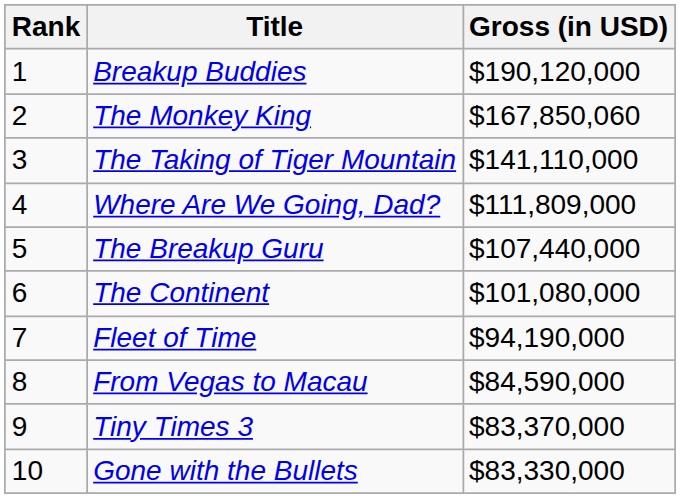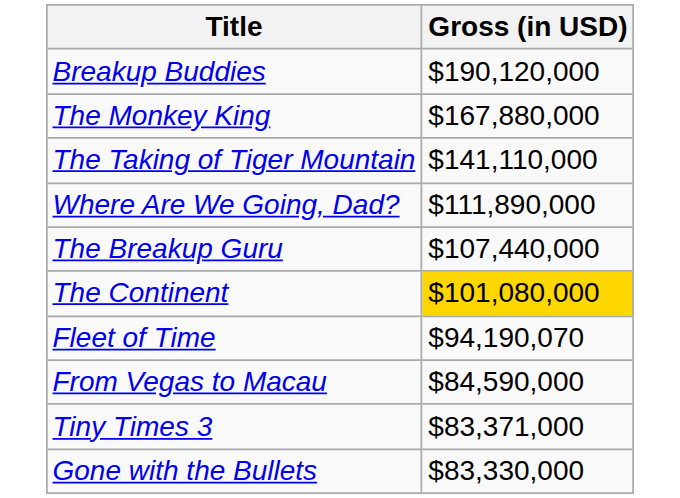- column: Rank | 1 | 2 | 3 | 4 | 5 | 6 | 7 | 8 | 9 | 10
The Monkey King | Gross (in USD): $167,850,060 -> $167,880,000
Where Are We Going, Dad? | Gross (in USD): $111,809,000 -> $111,890,000
The Continent | Gross (in USD): no background -> gold background
Fleet of Time | Gross (in USD): $94,190,000 -> $94,190,070
Tiny Times 3 | Gross (in USD): $83,370,000 -> $83,371,000
